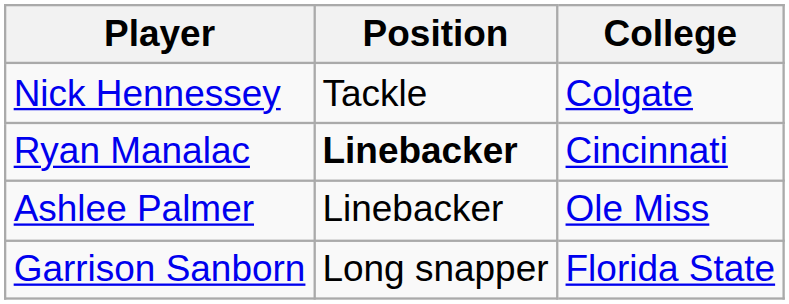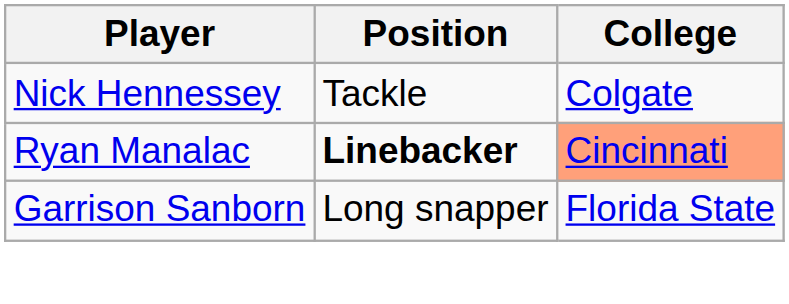Ryan Manalac | College: no background -> lightsalmon background
- row: Ashlee Palmer | Linebacker | Ole Miss
